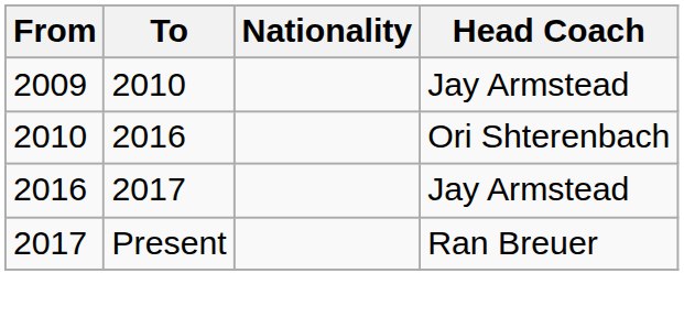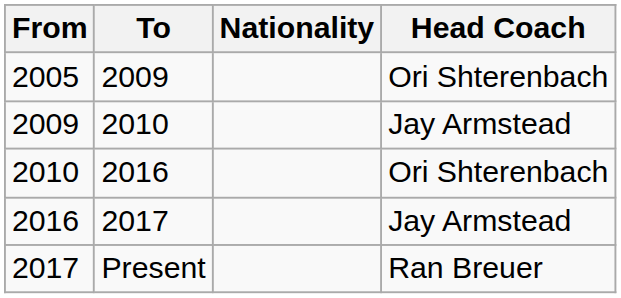+ row: 2005 | 2009 | Ori Shterenbach
